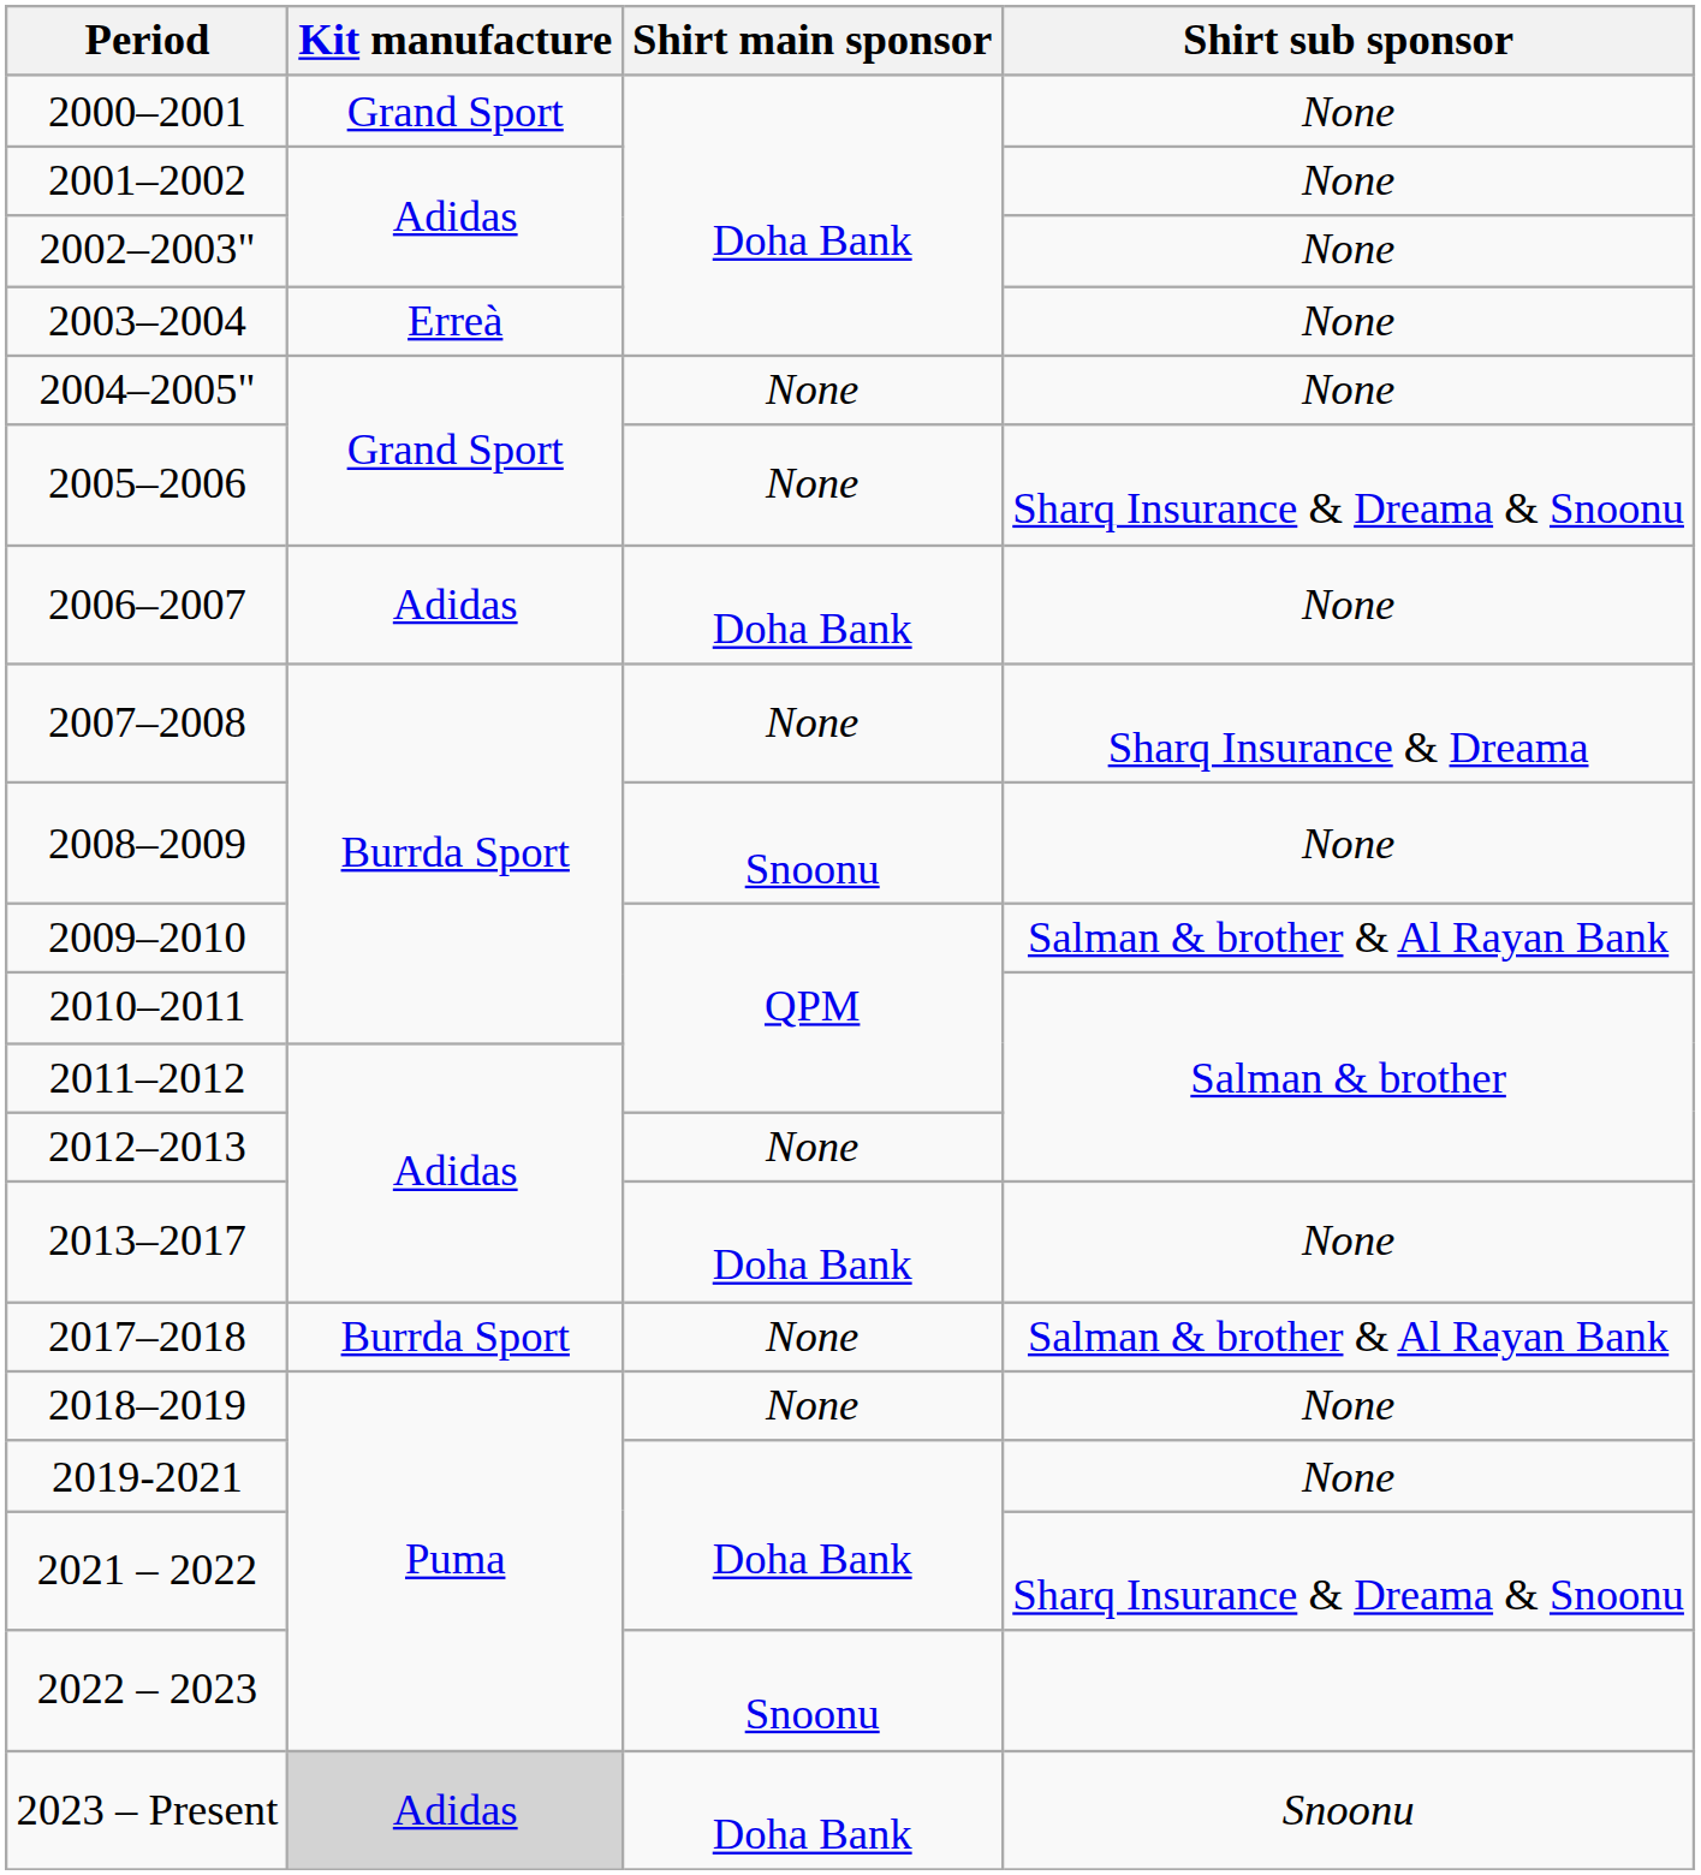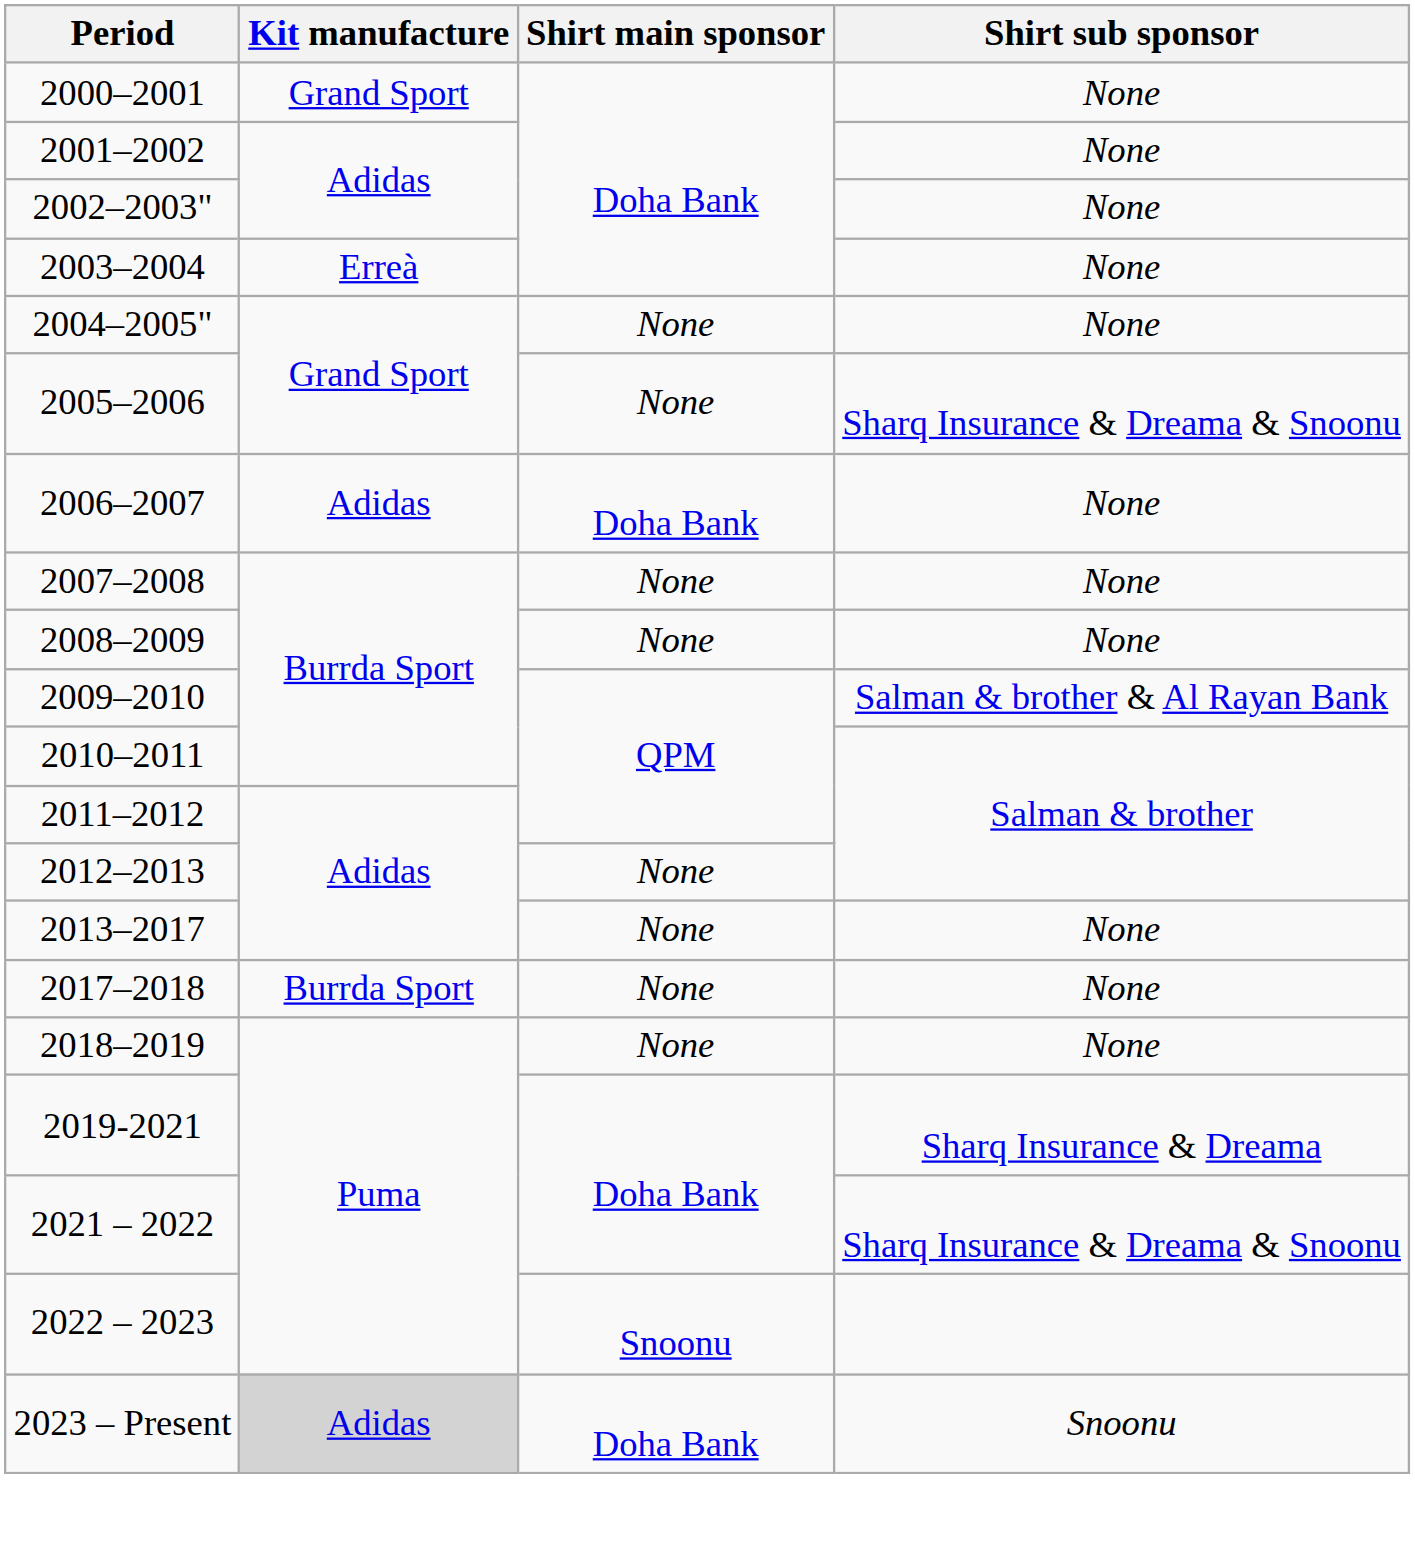2007–2008 | Shirt sub sponsor: Sharq Insurance & Dreama -> None
2008–2009 | Shirt main sponsor: Snoonu -> None
2013–2017 | Shirt main sponsor: Doha Bank -> None
2017–2018 | Shirt sub sponsor: Salman & brother & Al Rayan Bank -> None
2019-2021 | Shirt sub sponsor: None -> Sharq Insurance & Dreama
